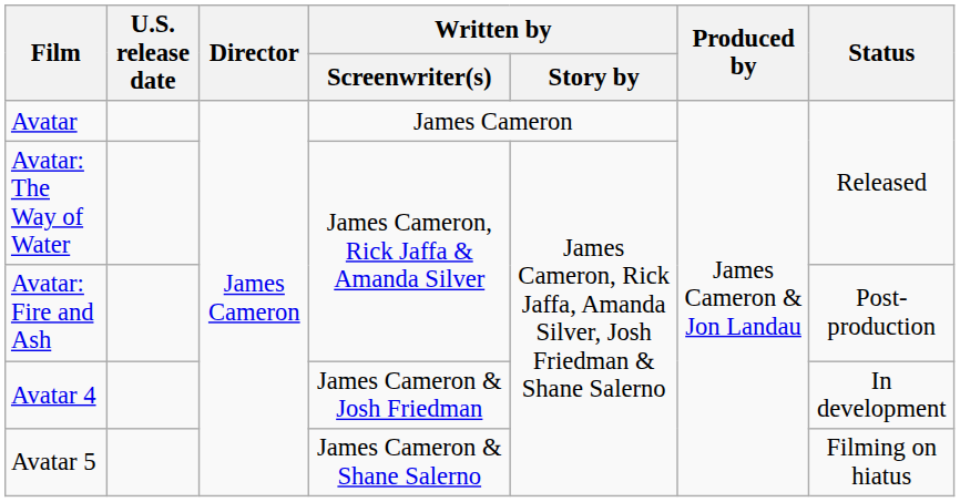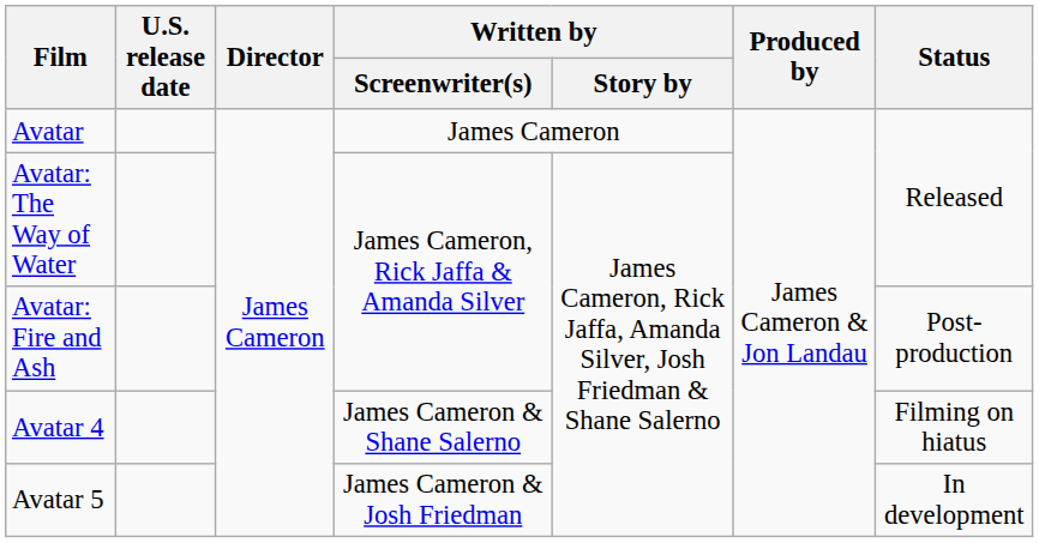Avatar 4 | Written by / Screenwriter(s): James Cameron & Josh Friedman -> James Cameron & Shane Salerno
Avatar 4 | Status: In development -> Filming on hiatus
Avatar 5 | Written by / Screenwriter(s): James Cameron & Shane Salerno -> James Cameron & Josh Friedman
Avatar 5 | Status: Filming on hiatus -> In development
